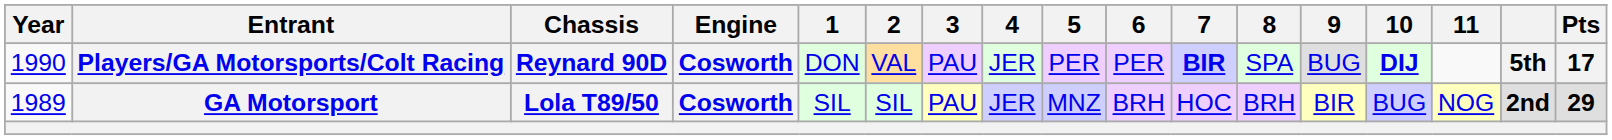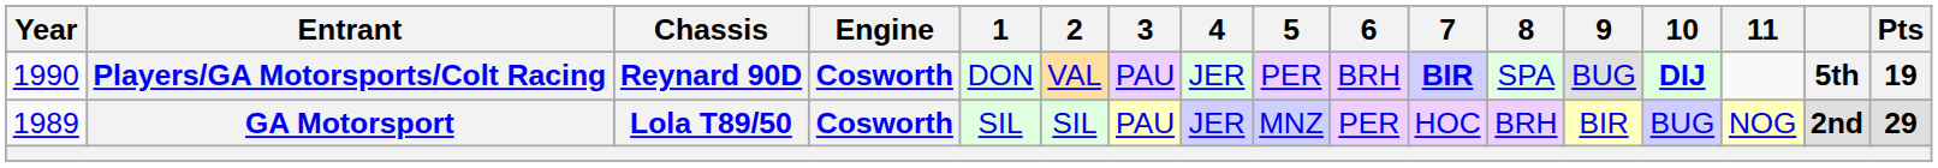Players/GA Motorsports/Colt Racing | 6: PER -> BRH
Players/GA Motorsports/Colt Racing | Pts: 17 -> 19
GA Motorsport | 6: BRH -> PER
